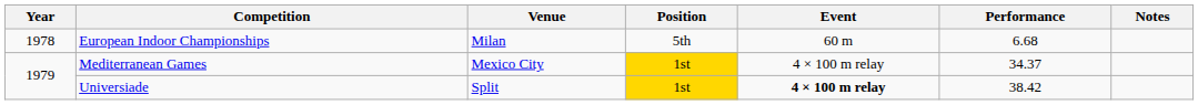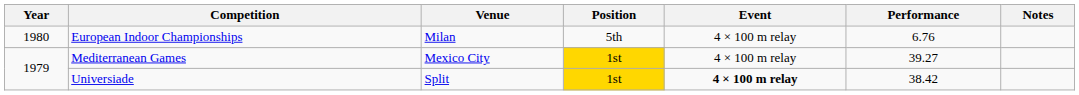European Indoor Championships | Year: 1978 -> 1980
European Indoor Championships | Event: 60 m -> 4 × 100 m relay
European Indoor Championships | Performance: 6.68 -> 6.76
Mediterranean Games | Performance: 34.37 -> 39.27
